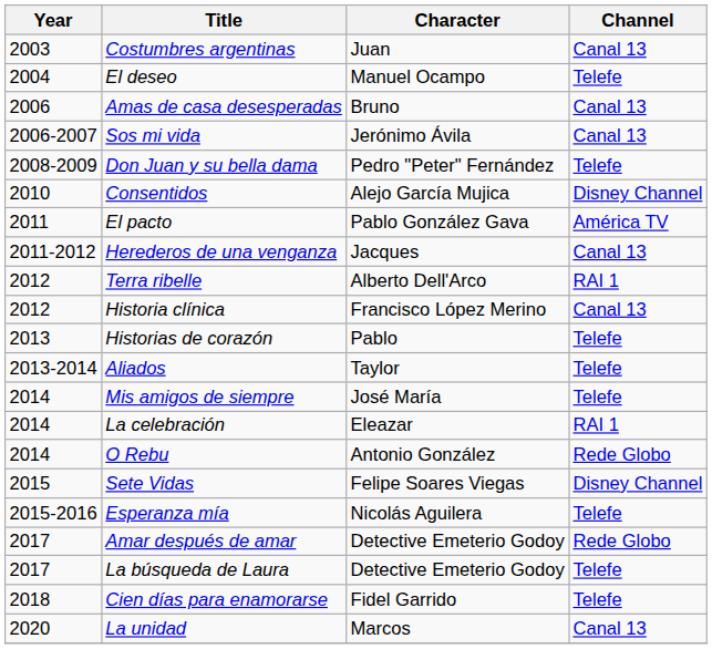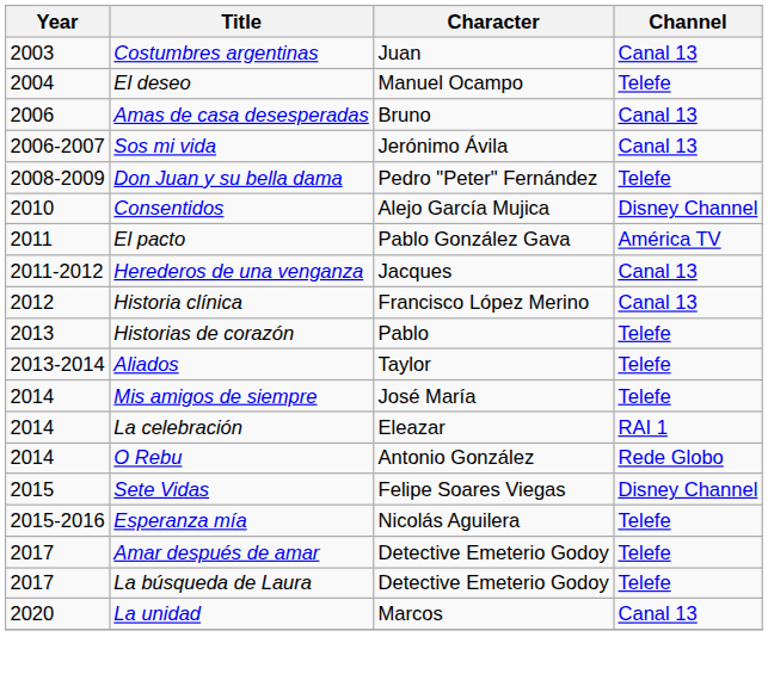- row: 2012 | Terra ribelle | Alberto Dell'Arco | RAI 1
Amar después de amar | Channel: Rede Globo -> Telefe
- row: 2018 | Cien días para enamorarse | Fidel Garrido | Telefe
